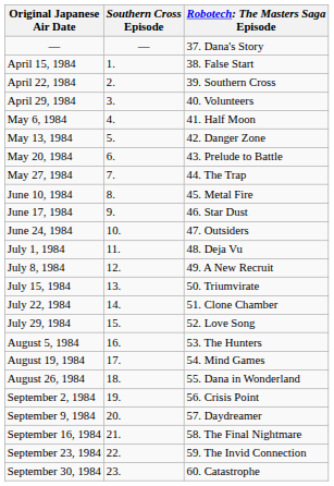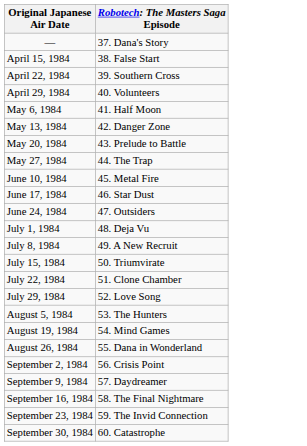- column: Southern Cross Episode | — | 1. | 2. | 3. | 4. | 5. | 6. | 7. | 8. | 9. | 10. | 11. | 12. | 13. | 14. | 15. | 16. | 17. | 18. | 19. | 20. | 21. | 22. | 23.
